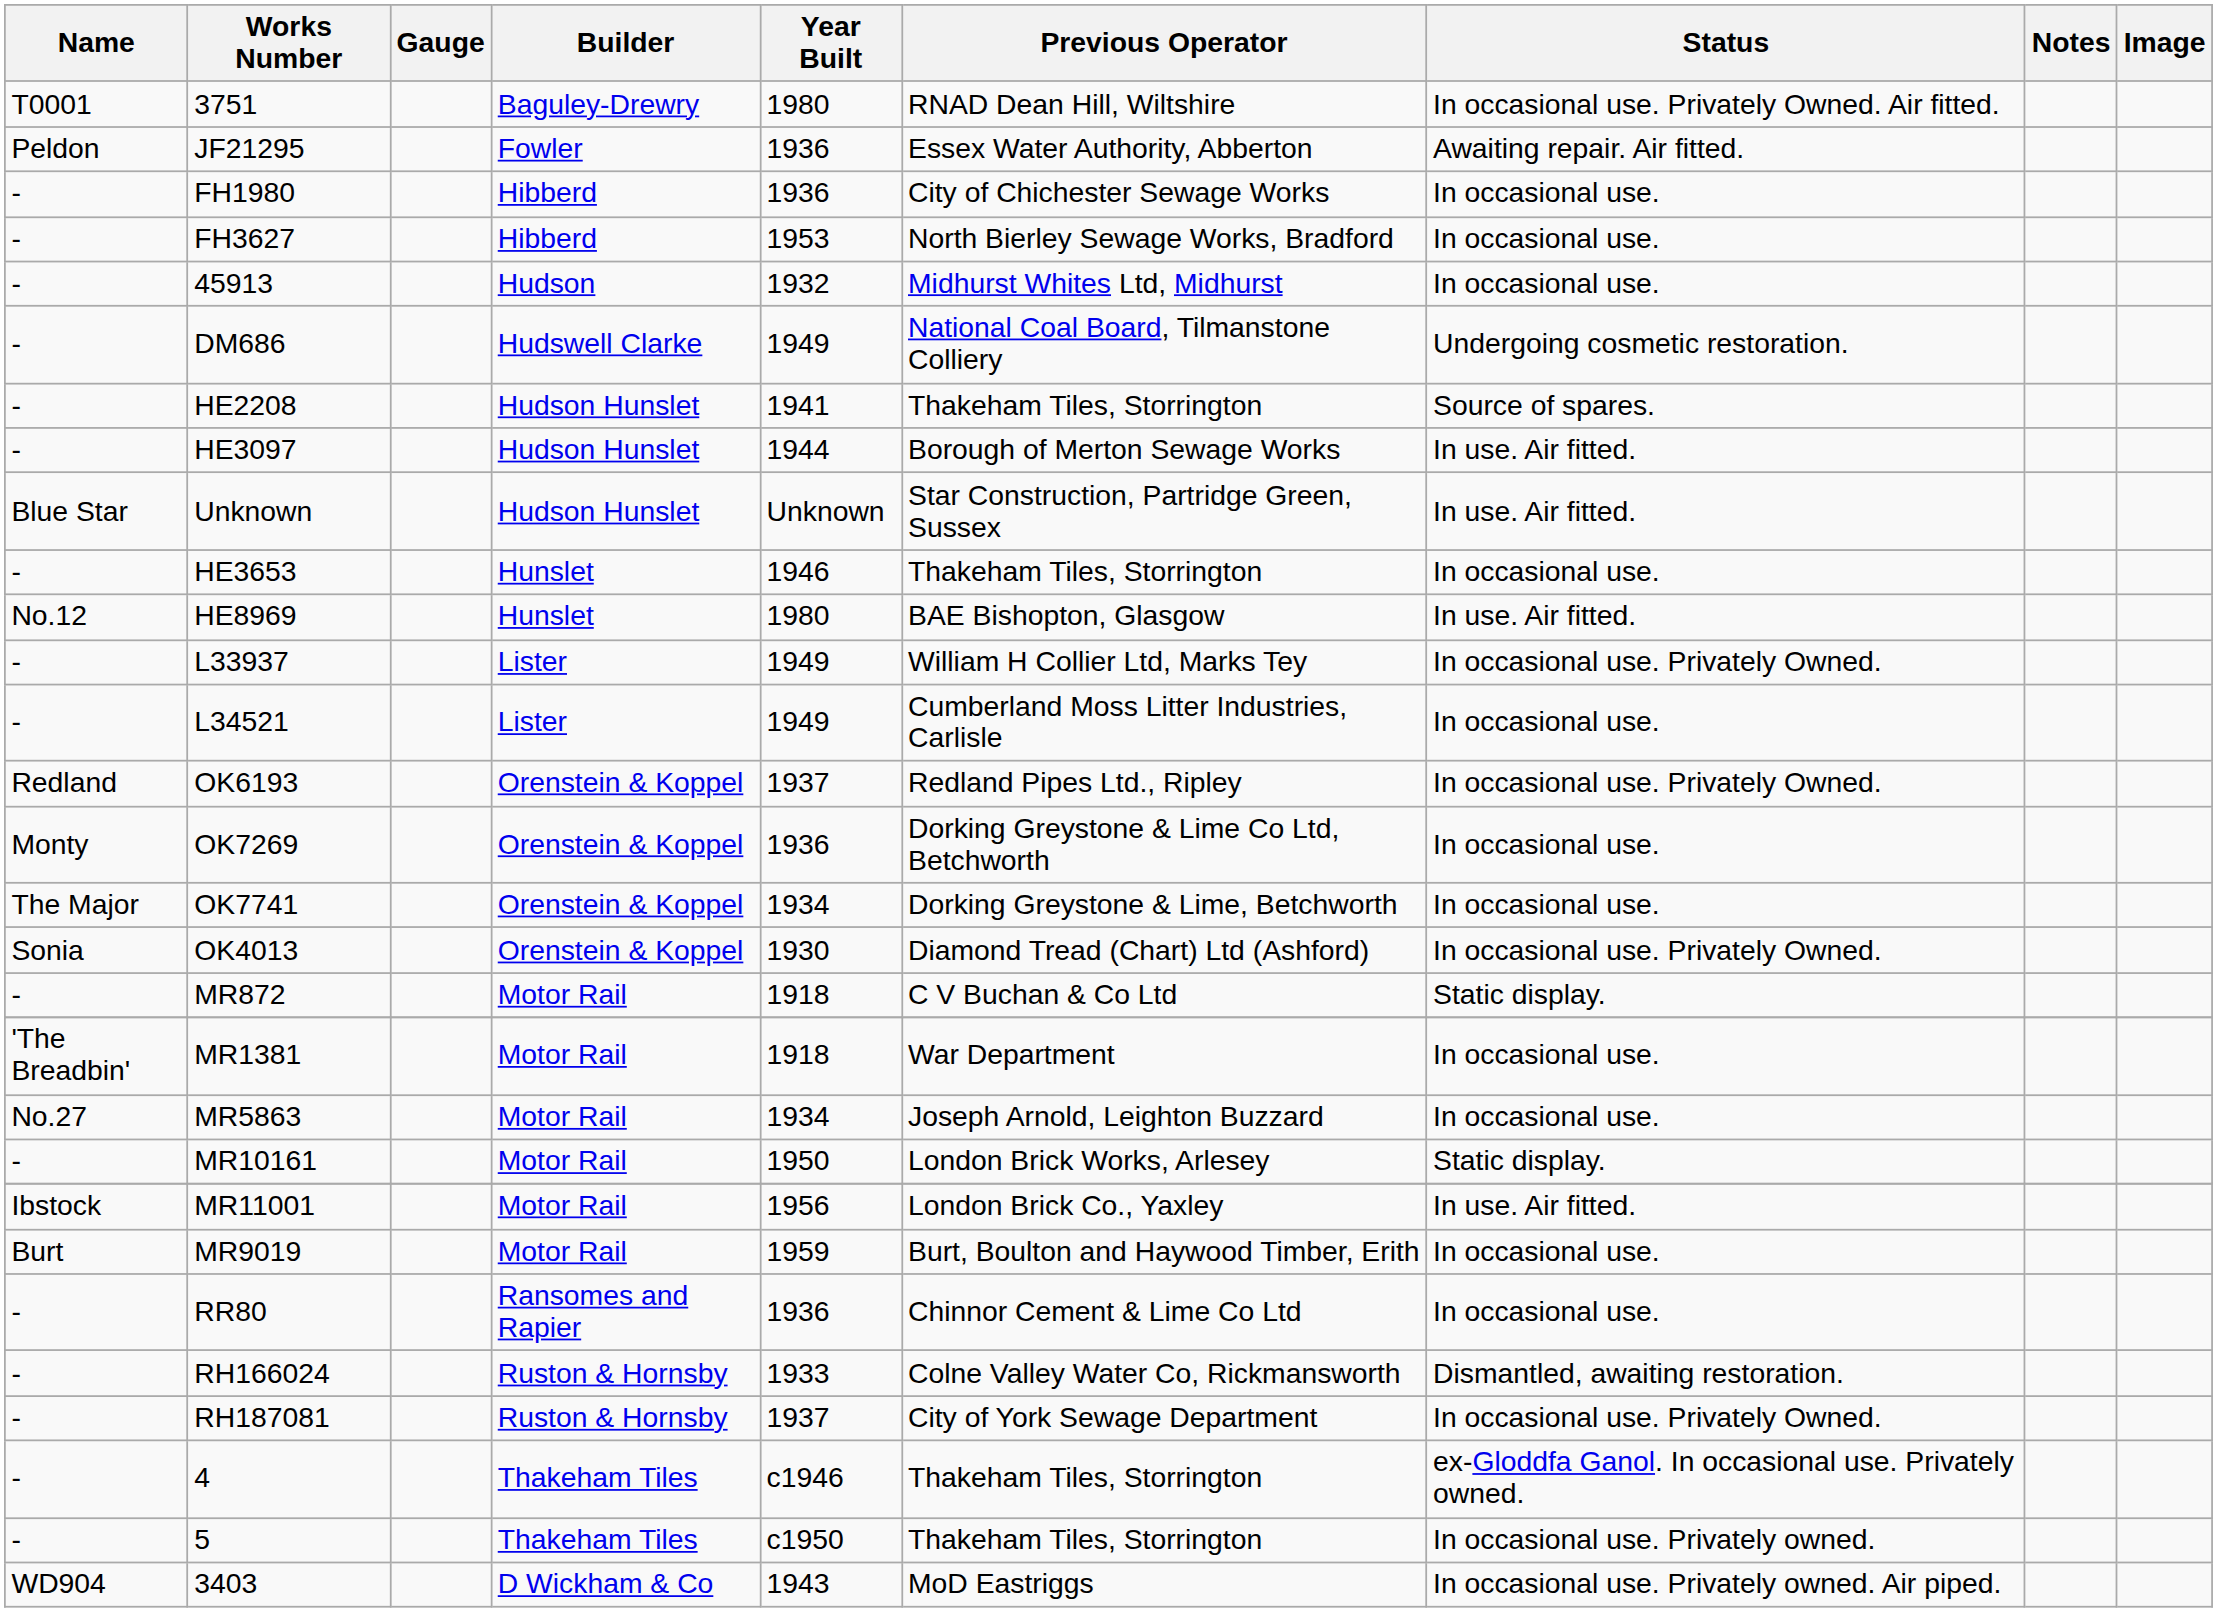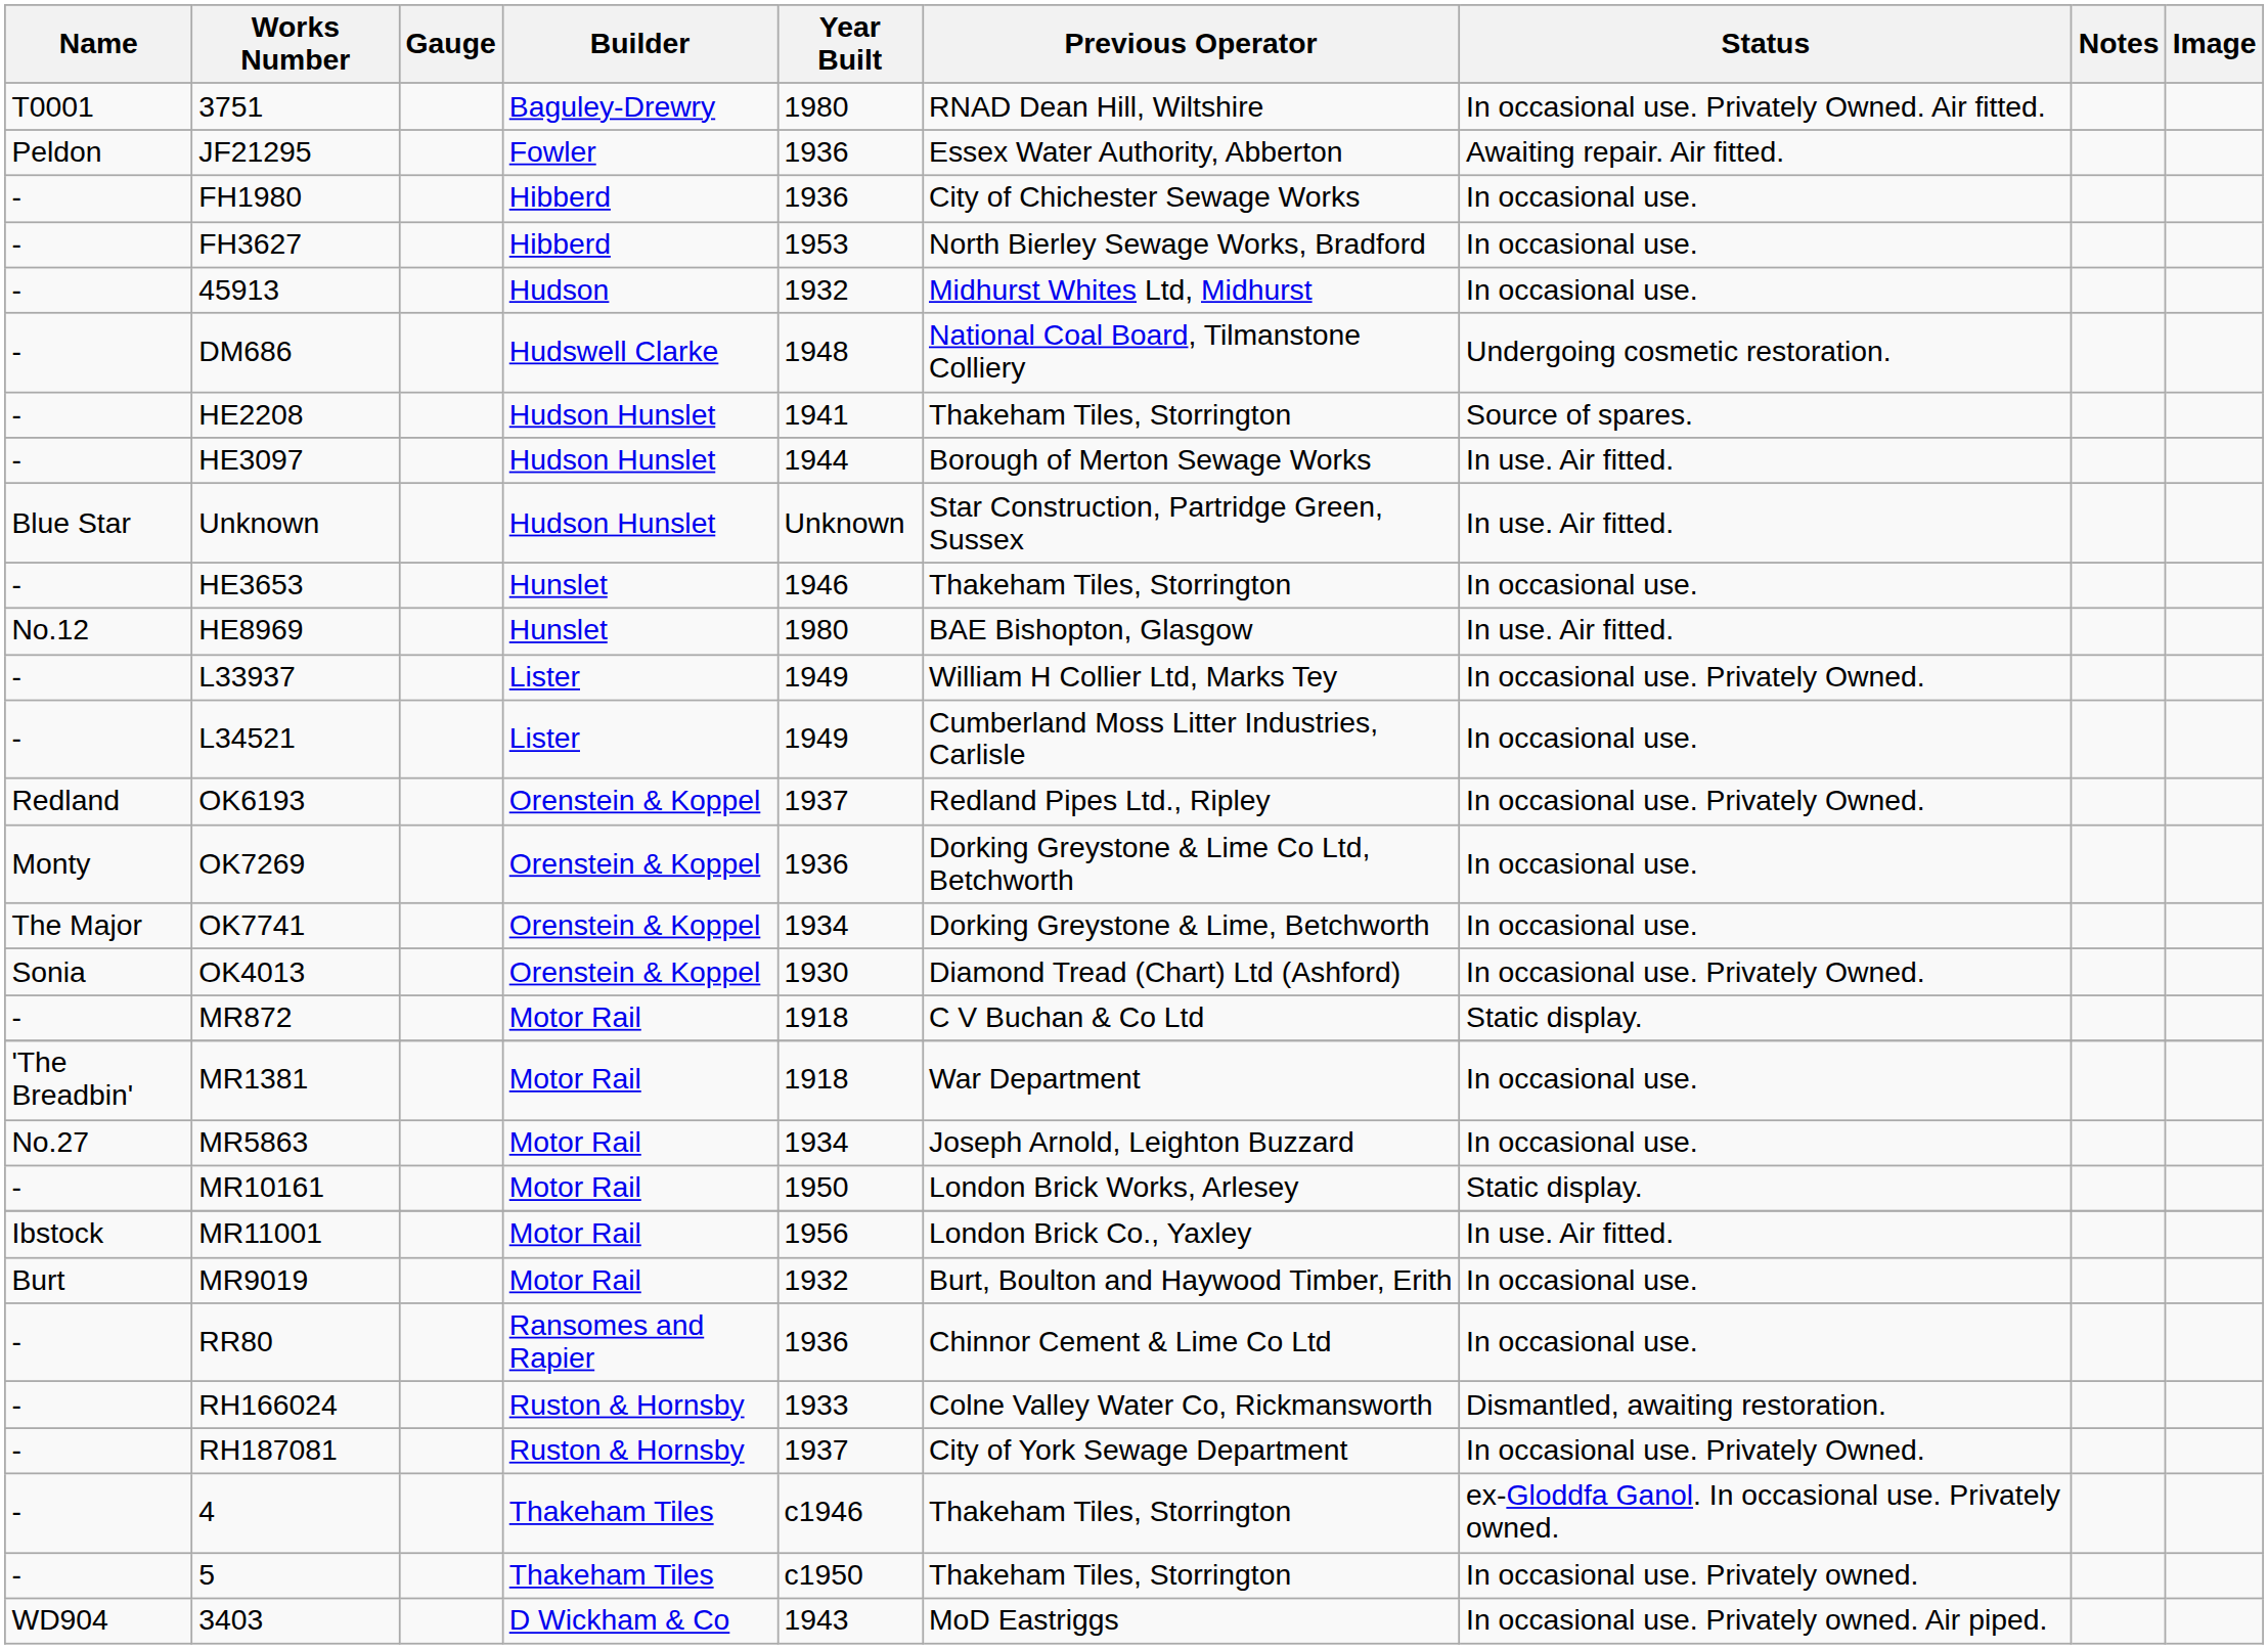DM686 | Year Built: 1949 -> 1948
MR9019 | Year Built: 1959 -> 1932
